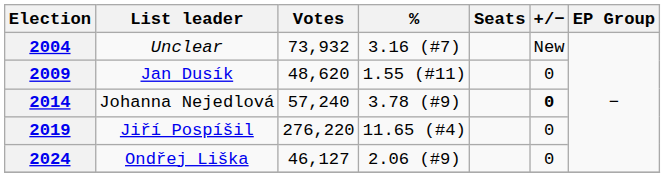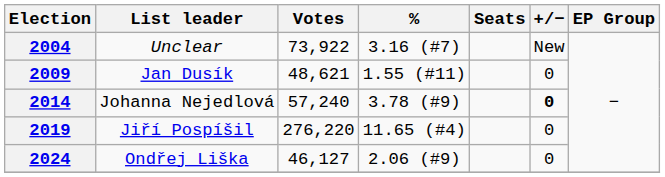2004 | Votes: 73,932 -> 73,922
2009 | Votes: 48,620 -> 48,621
